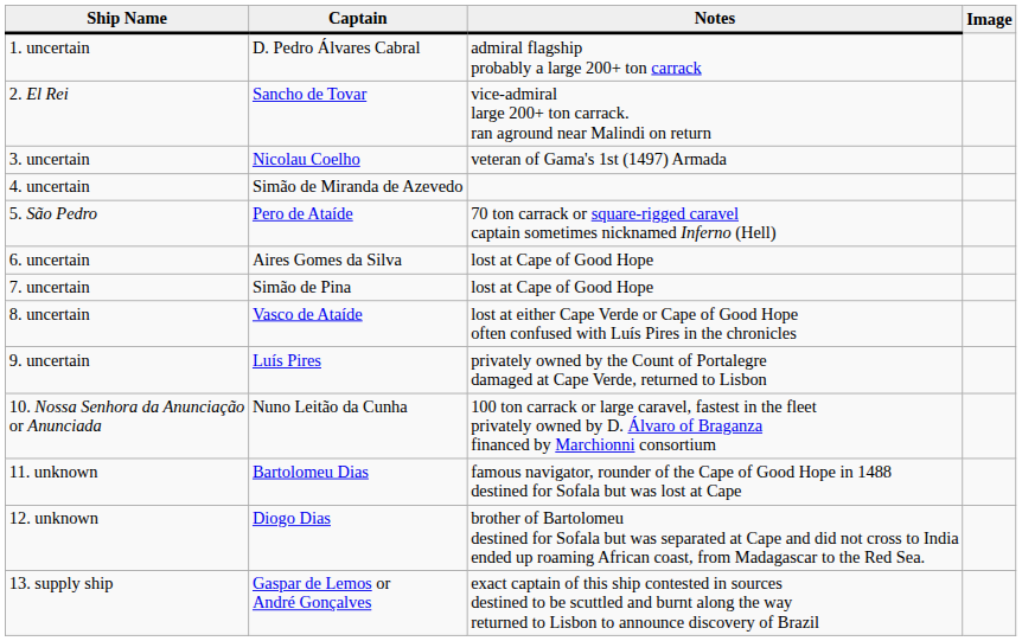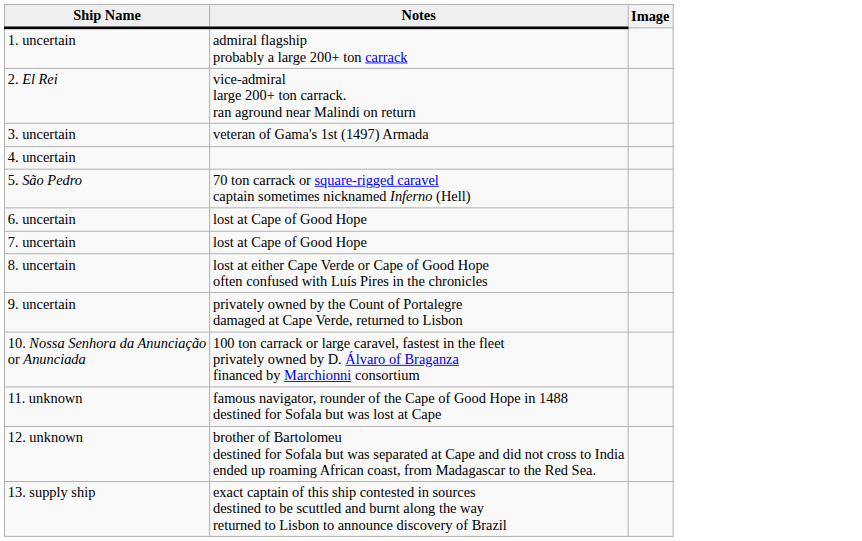- column: Captain | D. Pedro Álvares Cabral | Sancho de Tovar | Nicolau Coelho | Simão de Miranda de Azevedo | Pero de Ataíde | Aires Gomes da Silva | Simão de Pina | Vasco de Ataíde | Luís Pires | Nuno Leitão da Cunha | Bartolomeu Dias | Diogo Dias | Gaspar de Lemos or André Gonçalves
